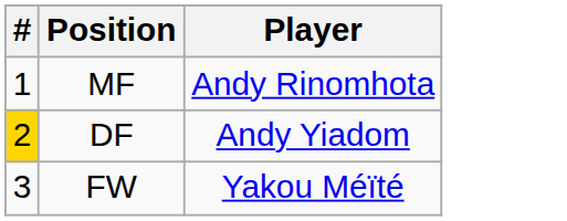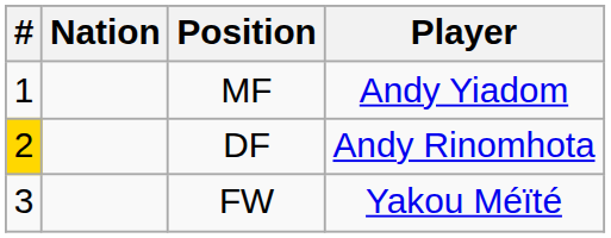+ column: Nation
MF | Player: Andy Rinomhota -> Andy Yiadom
DF | Player: Andy Yiadom -> Andy Rinomhota
